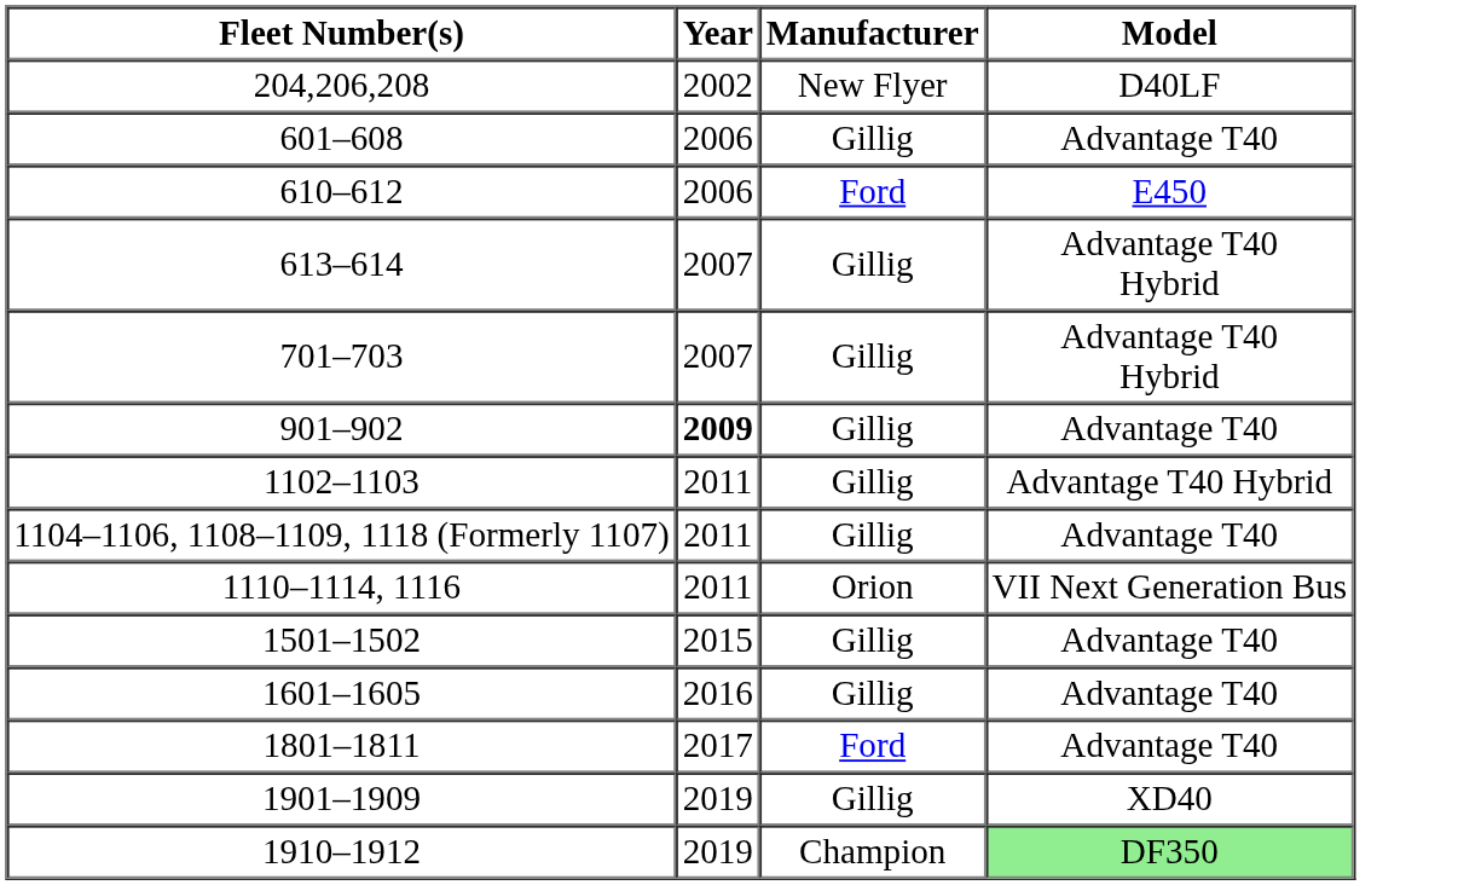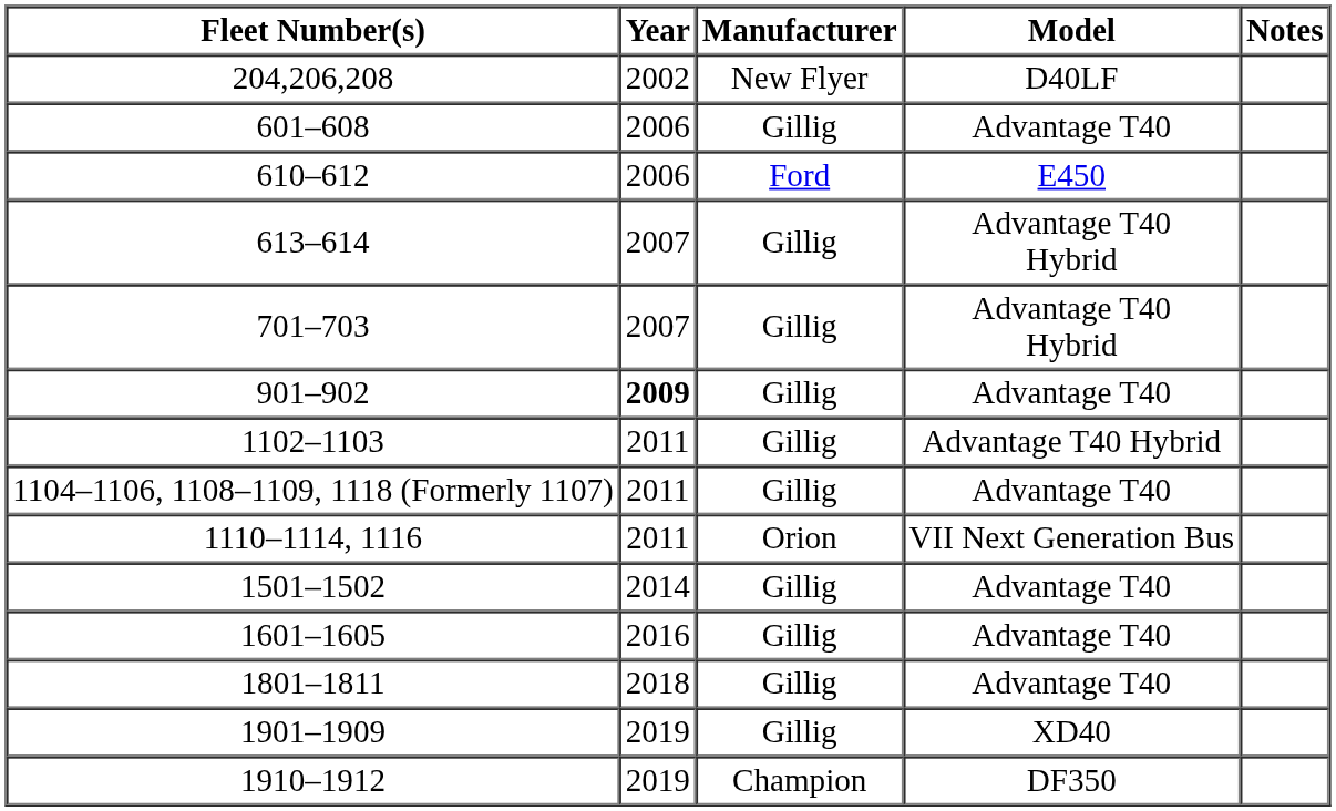+ column: Notes
1501–1502 | Year: 2015 -> 2014
1801–1811 | Year: 2017 -> 2018
1801–1811 | Manufacturer: Ford -> Gillig
1910–1912 | Model: lightgreen background -> no background
